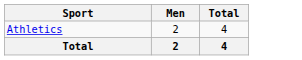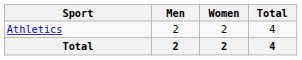+ column: Women | 2 | 2
